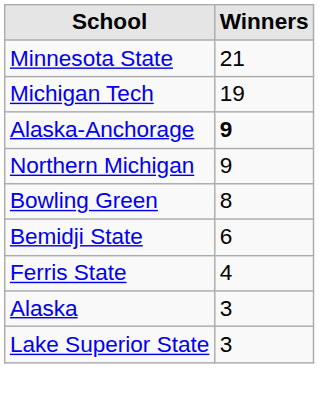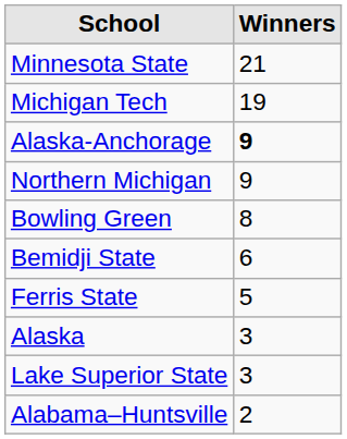Ferris State | Winners: 4 -> 5
+ row: Alabama–Huntsville | 2
